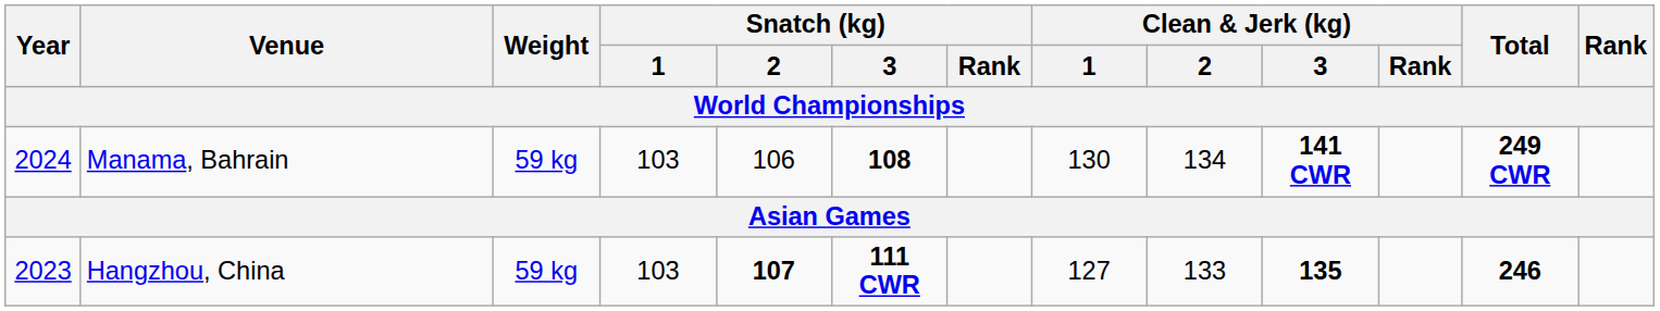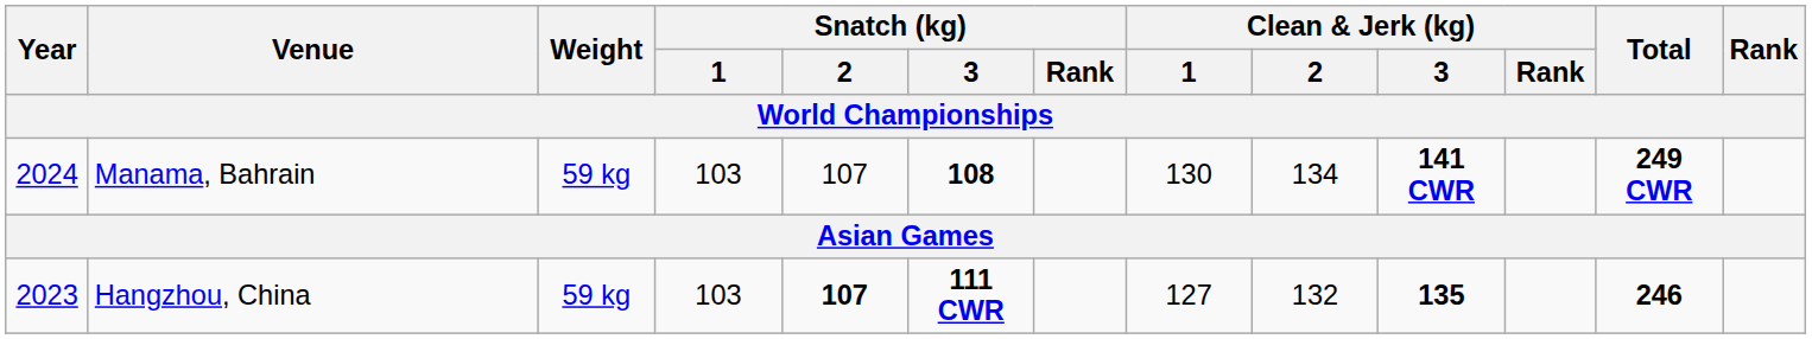Manama, Bahrain | Snatch (kg) / 2: 106 -> 107
Hangzhou, China | Clean & Jerk (kg) / 2: 133 -> 132
